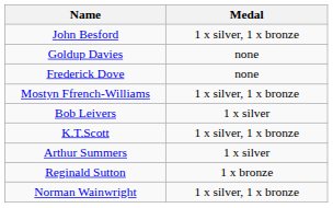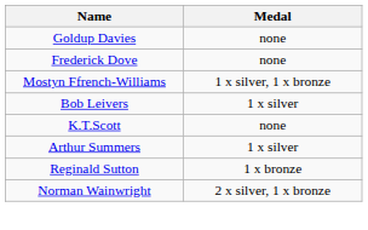- row: John Besford | 1 x silver, 1 x bronze
K.T.Scott | Medal: 1 x silver, 1 x bronze -> none
Norman Wainwright | Medal: 1 x silver, 1 x bronze -> 2 x silver, 1 x bronze
